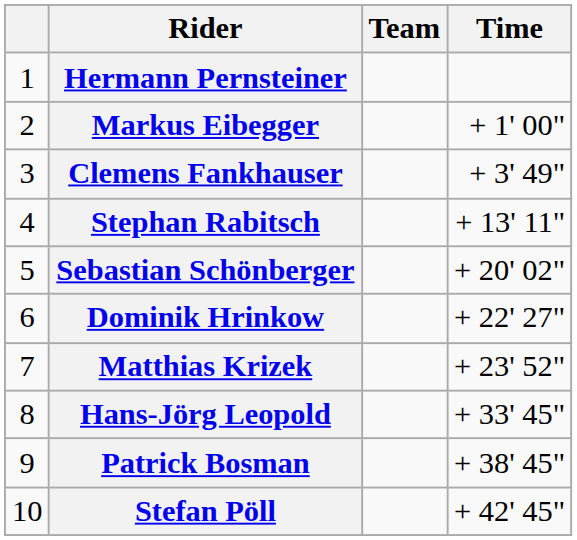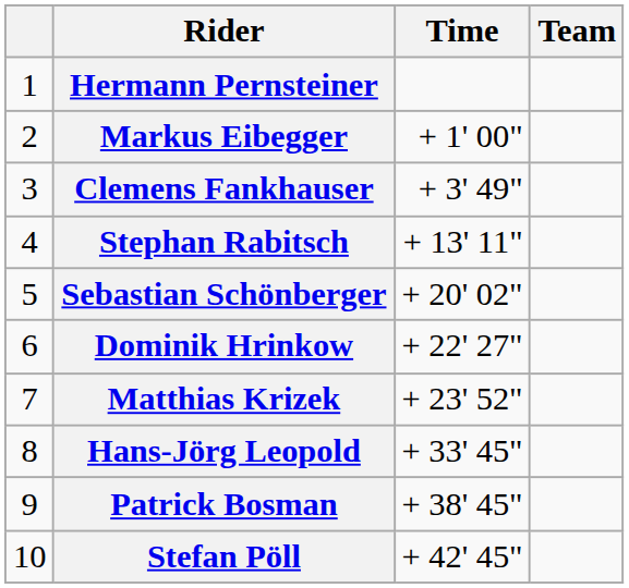columns swapped: Team <-> Time
